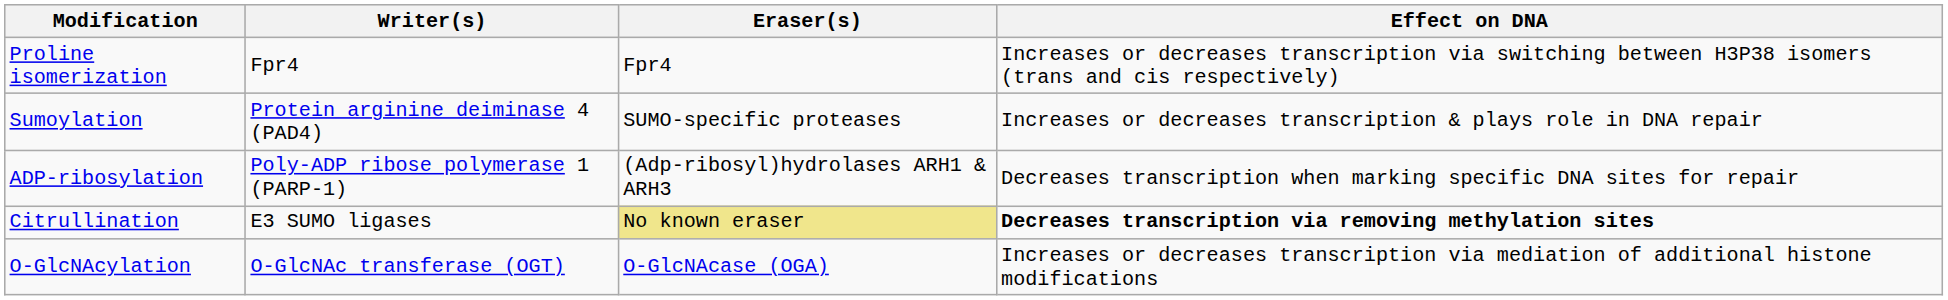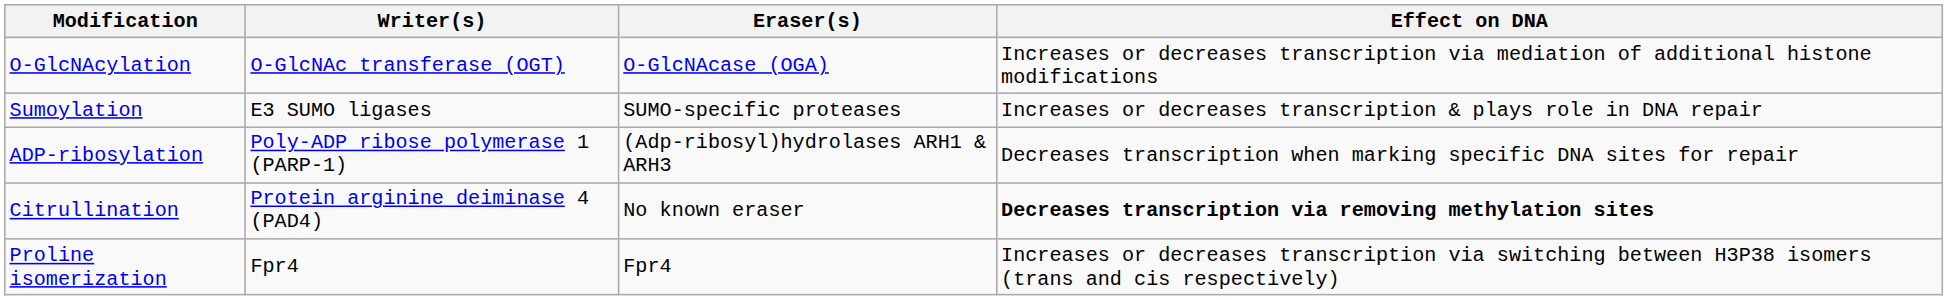rows swapped: O-GlcNAcylation <-> Proline isomerization
Sumoylation | Writer(s): Protein arginine deiminase 4 (PAD4) -> E3 SUMO ligases
Citrullination | Writer(s): E3 SUMO ligases -> Protein arginine deiminase 4 (PAD4)
Citrullination | Eraser(s): khaki background -> no background
